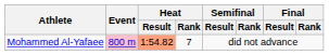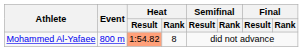Mohammed Al-Yafaee | Event: pink background -> no background
Mohammed Al-Yafaee | Heat / Rank: 7 -> 8
